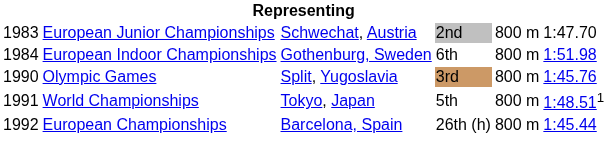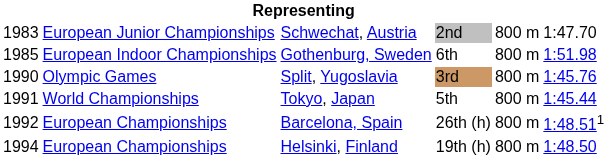Gothenburg, Sweden | column 1: 1984 -> 1985
Tokyo, Japan | column 6: 1:48.511 -> 1:45.44
Barcelona, Spain | column 6: 1:45.44 -> 1:48.511
+ row: 1994 | European Championships | Helsinki, Finland | 19th (h) | 800 m | 1:48.50
